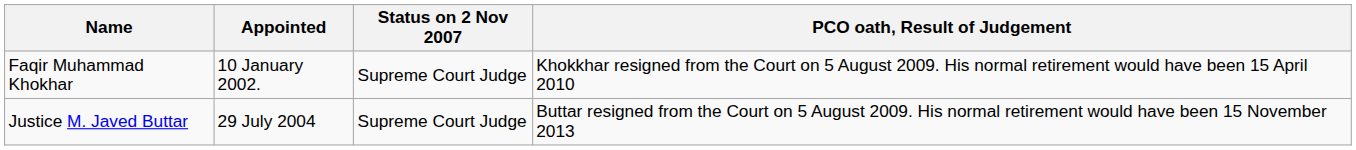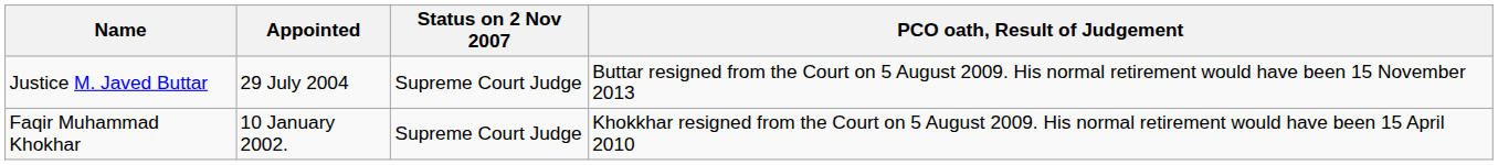rows swapped: Faqir Muhammad Khokhar <-> Justice M. Javed Buttar
